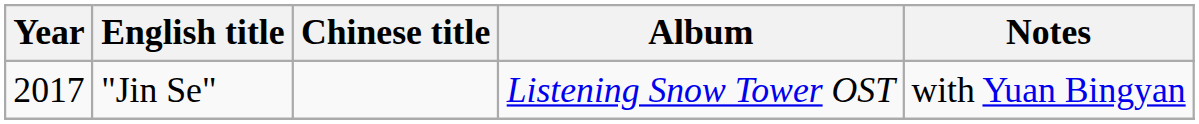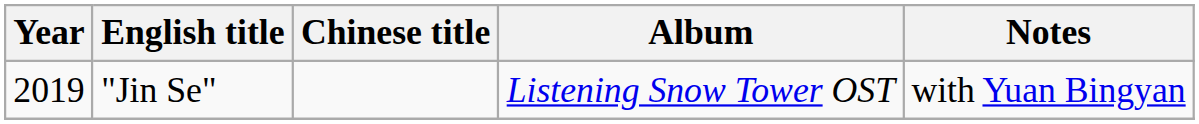"Jin Se" | Year: 2017 -> 2019
